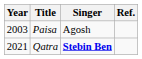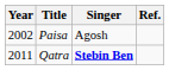Paisa | Year: 2003 -> 2002
Qatra | Year: 2021 -> 2011
